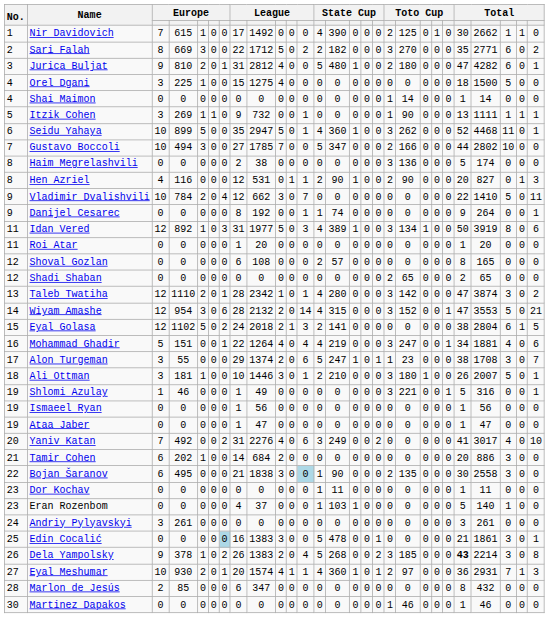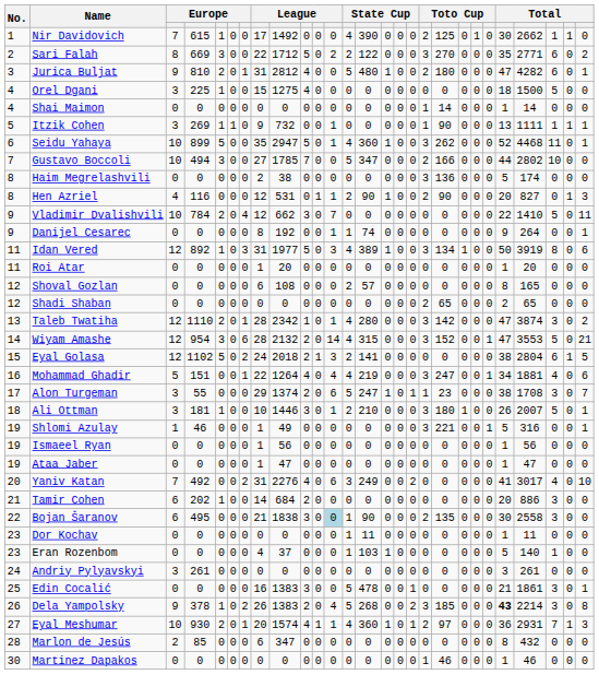Sari Falah | column 14: 182 -> 122
Edin Cocalić | column 7: lightblue background -> no background
